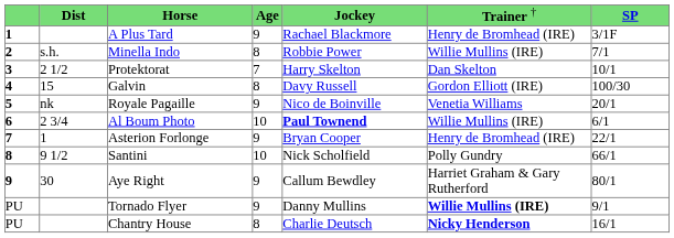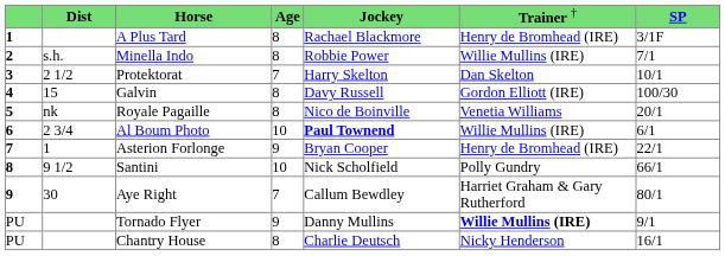A Plus Tard | column 4: 9 -> 8
Royale Pagaille | column 4: 9 -> 8
Aye Right | column 4: 9 -> 7
Chantry House | column 6: bold -> normal
